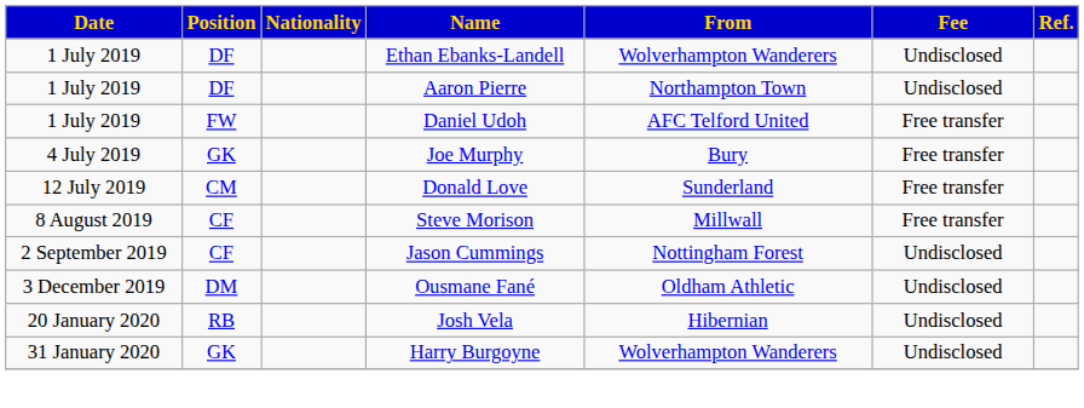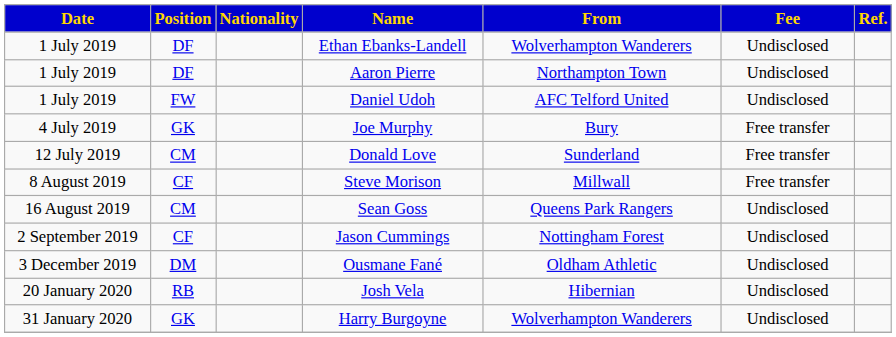Daniel Udoh | Fee: Free transfer -> Undisclosed
+ row: 16 August 2019 | CM | Sean Goss | Queens Park Rangers | Undisclosed
